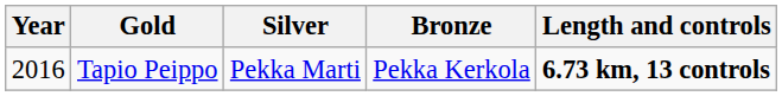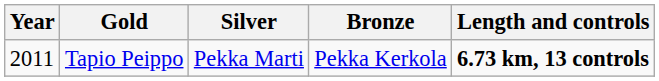Tapio Peippo | Year: 2016 -> 2011
